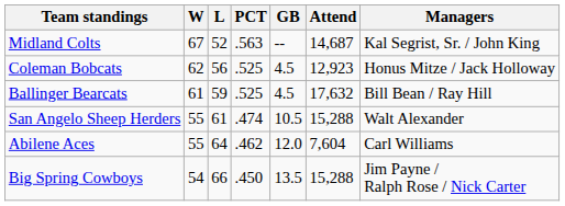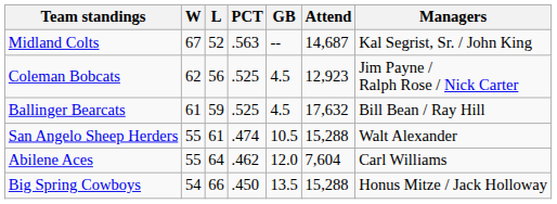Coleman Bobcats | Managers: Honus Mitze / Jack Holloway -> Jim Payne / Ralph Rose / Nick Carter
Big Spring Cowboys | Managers: Jim Payne / Ralph Rose / Nick Carter -> Honus Mitze / Jack Holloway
